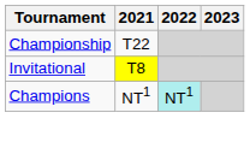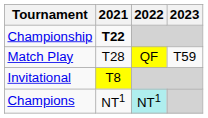Championship | 2021: normal -> bold
+ row: Match Play | T28 | QF | T59
